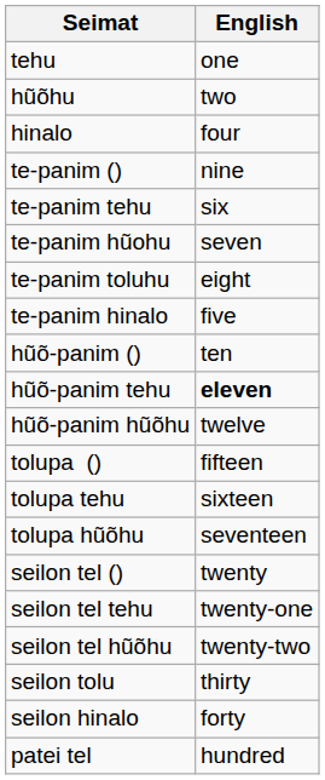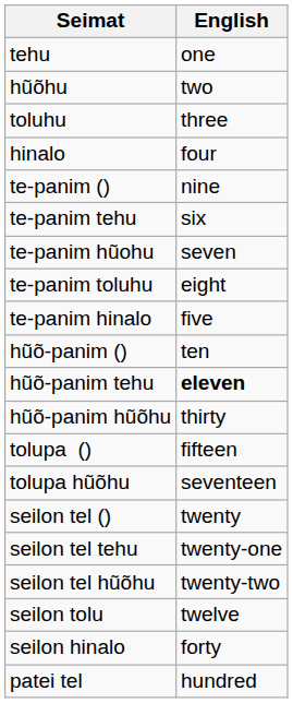+ row: toluhu | three
hũõ-panim hũõhu | English: twelve -> thirty
- row: tolupa tehu | sixteen
seilon tolu | English: thirty -> twelve
